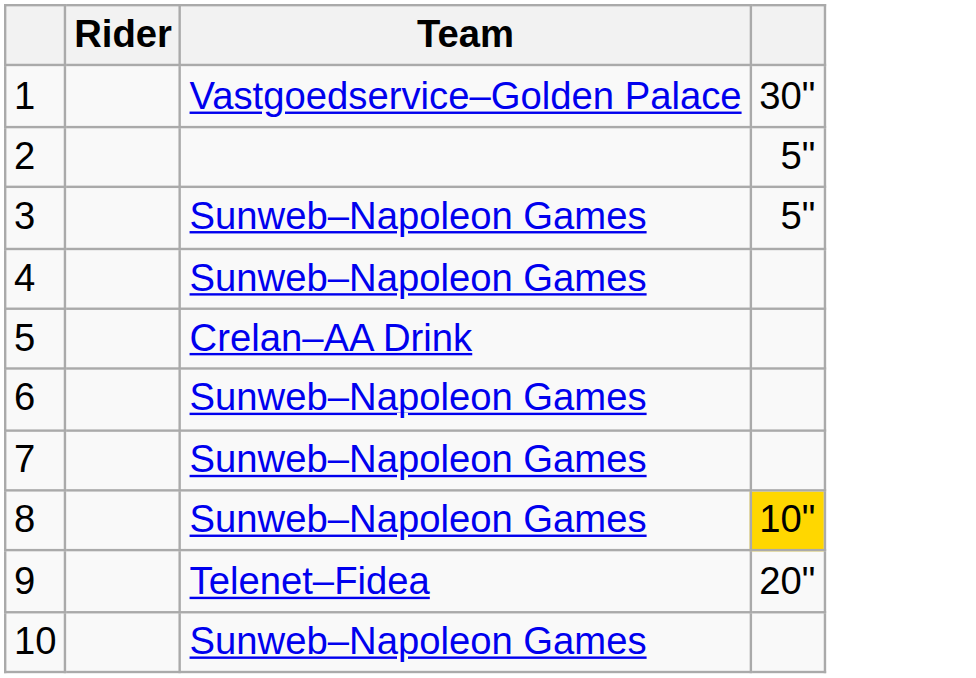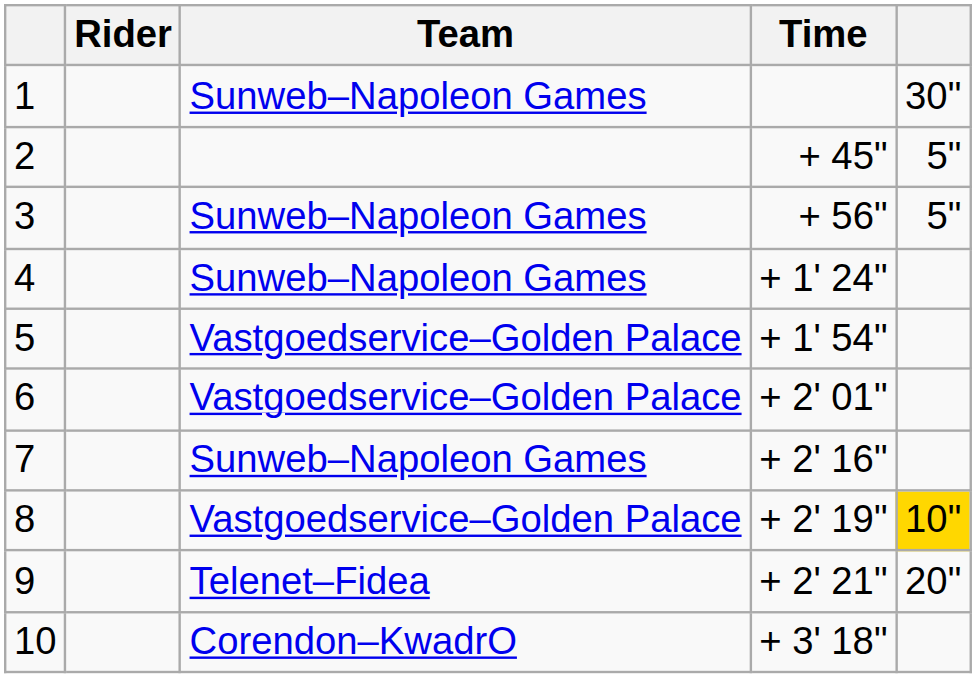+ column: Time | + 45" | + 56" | + 1' 24" | + 1' 54" | + 2' 01" | + 2' 16" | + 2' 19" | + 2' 21" | + 3' 18"
1 | Team: Vastgoedservice–Golden Palace -> Sunweb–Napoleon Games
5 | Team: Crelan–AA Drink -> Vastgoedservice–Golden Palace
6 | Team: Sunweb–Napoleon Games -> Vastgoedservice–Golden Palace
8 | Team: Sunweb–Napoleon Games -> Vastgoedservice–Golden Palace
10 | Team: Sunweb–Napoleon Games -> Corendon–KwadrO
